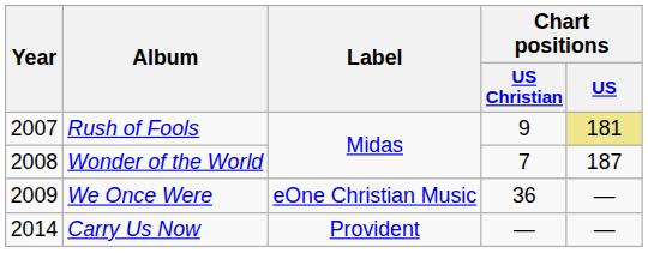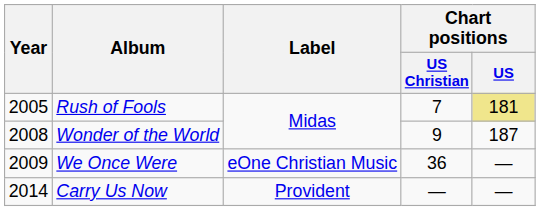Rush of Fools | Year: 2007 -> 2005
Rush of Fools | Chart positions / US Christian: 9 -> 7
Wonder of the World | Chart positions / US Christian: 7 -> 9
